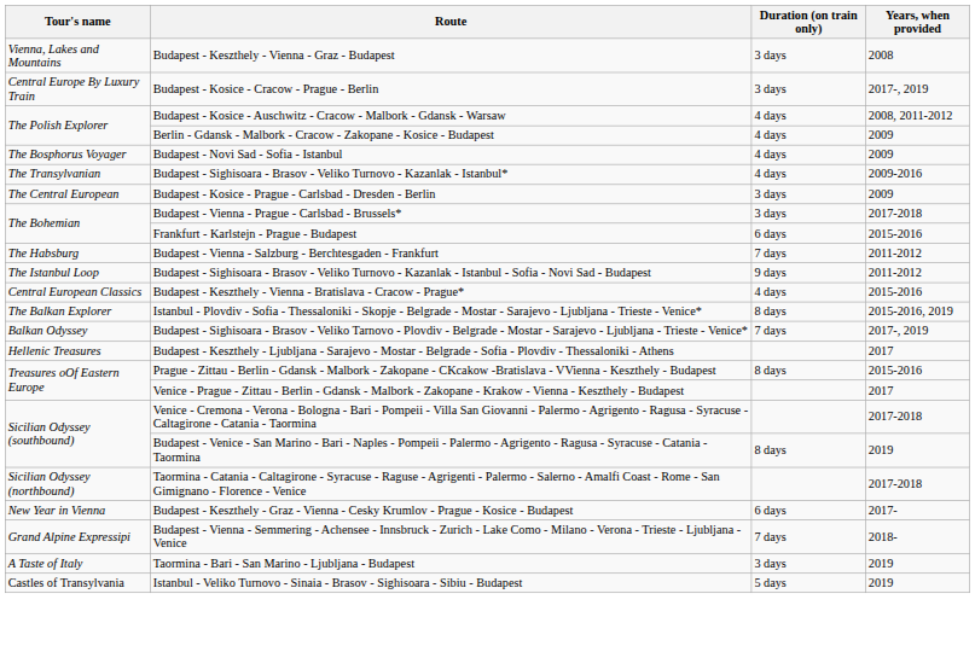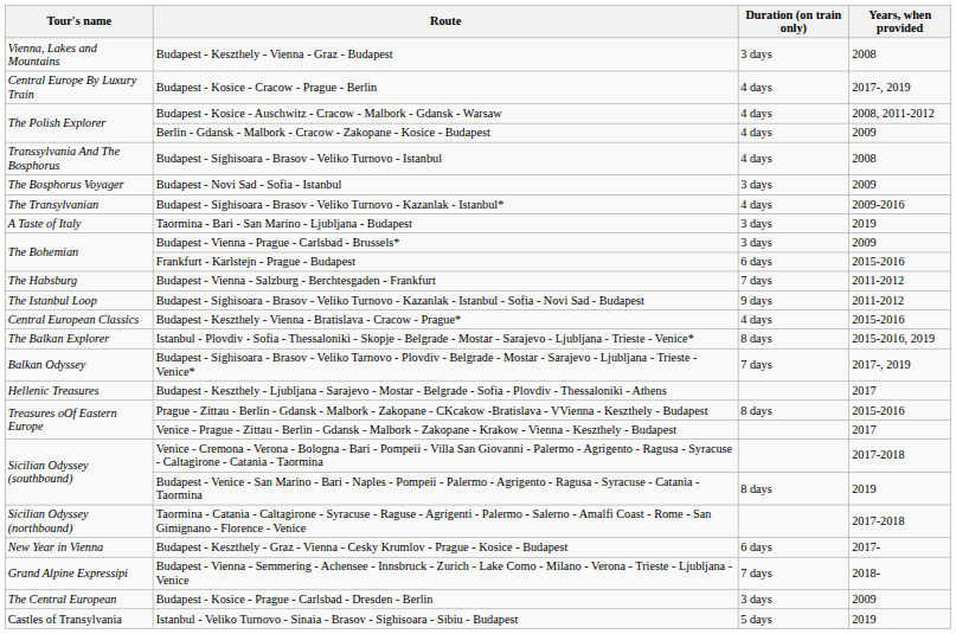Budapest - Kosice - Cracow - Prague - Berlin | Duration (on train only): 3 days -> 4 days
+ row: Transsylvania And The Bosphorus | Budapest - Sighisoara - Brasov - Veliko Turnovo - Istanbul | 4 days | 2008
Budapest - Novi Sad - Sofia - Istanbul | Duration (on train only): 4 days -> 3 days
rows swapped: Budapest - Kosice - Prague - Carlsbad - Dresden - Berlin <-> Taormina - Bari - San Marino - Ljubljana - Budapest
Budapest - Vienna - Prague - Carlsbad - Brussels* | Years, when provided: 2017-2018 -> 2009
